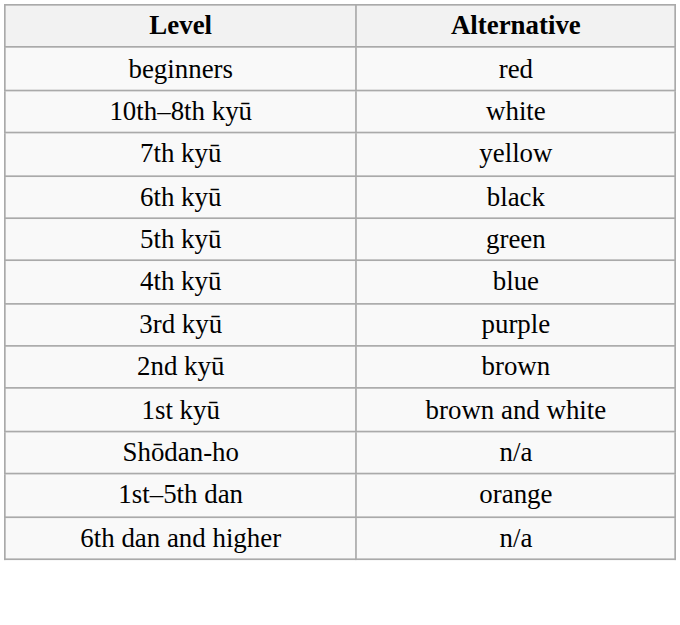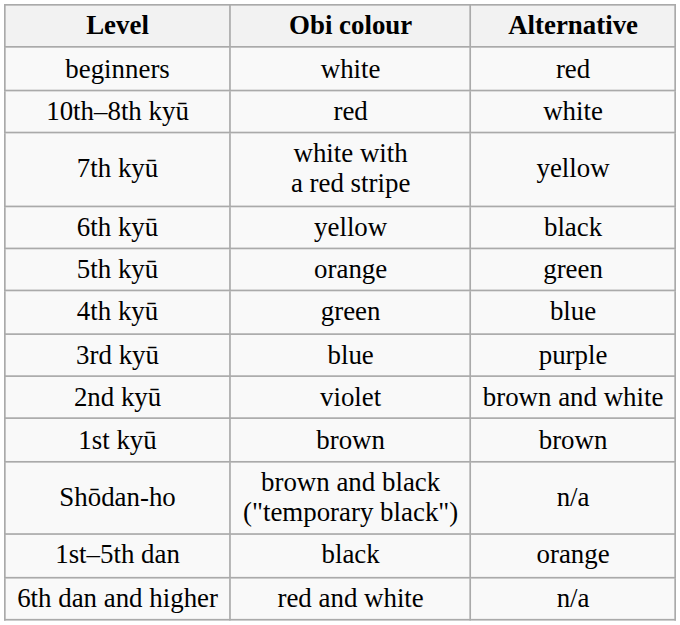+ column: Obi colour | white | red | white with a red stripe | yellow | orange | green | blue | violet | brown | brown and black ("temporary black") | black | red and white
2nd kyū | Alternative: brown -> brown and white
1st kyū | Alternative: brown and white -> brown
